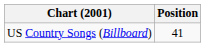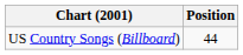US Country Songs (Billboard) | Position: 41 -> 44
